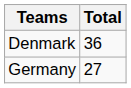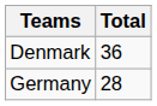Germany | Total: 27 -> 28
